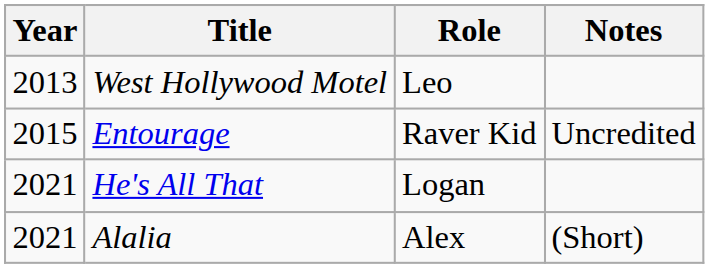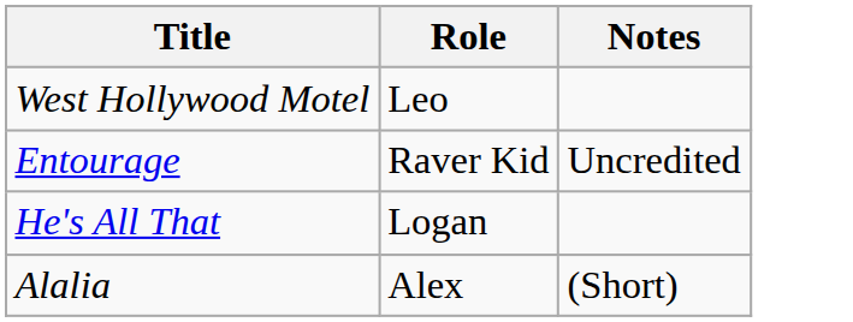- column: Year | 2013 | 2015 | 2021 | 2021
